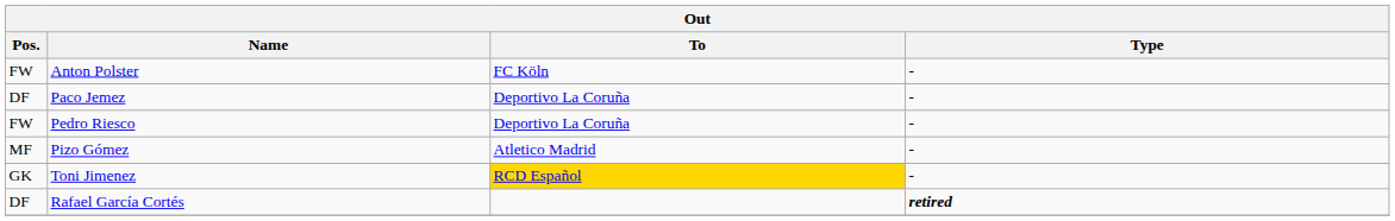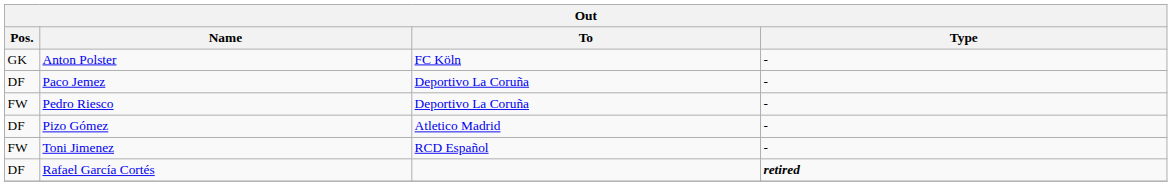Anton Polster | Pos.: FW -> GK
Pizo Gómez | Pos.: MF -> DF
Toni Jimenez | Pos.: GK -> FW
Toni Jimenez | To: gold background -> no background
